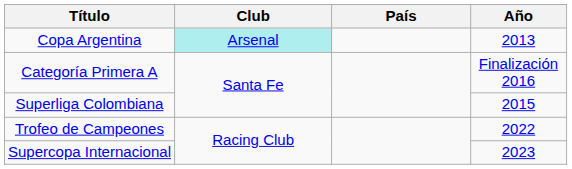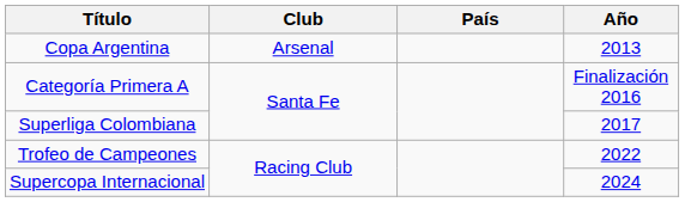Copa Argentina | Club: paleturquoise background -> no background
Superliga Colombiana | Año: 2015 -> 2017
Supercopa Internacional | Año: 2023 -> 2024
